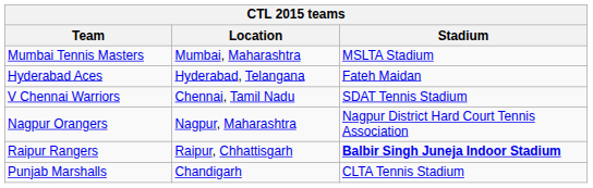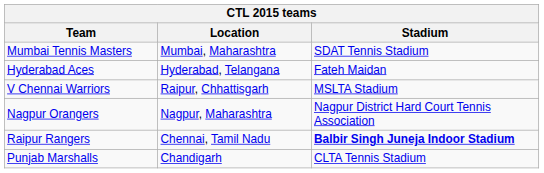Mumbai Tennis Masters | Stadium: MSLTA Stadium -> SDAT Tennis Stadium
V Chennai Warriors | Location: Chennai, Tamil Nadu -> Raipur, Chhattisgarh
V Chennai Warriors | Stadium: SDAT Tennis Stadium -> MSLTA Stadium
Raipur Rangers | Location: Raipur, Chhattisgarh -> Chennai, Tamil Nadu
